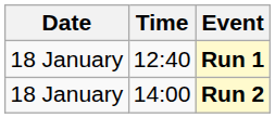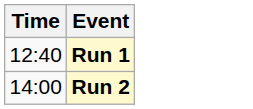- column: Date | 18 January | 18 January
